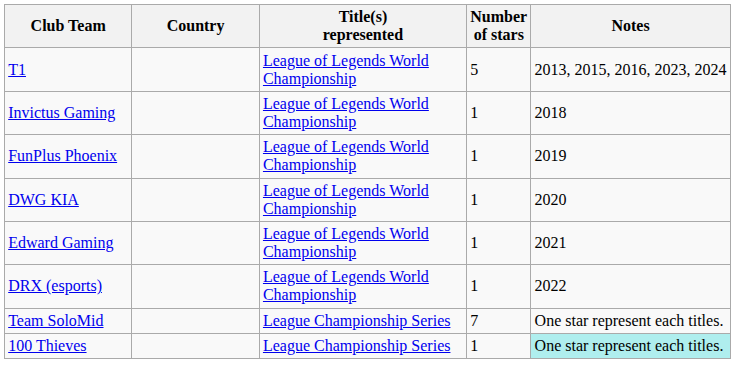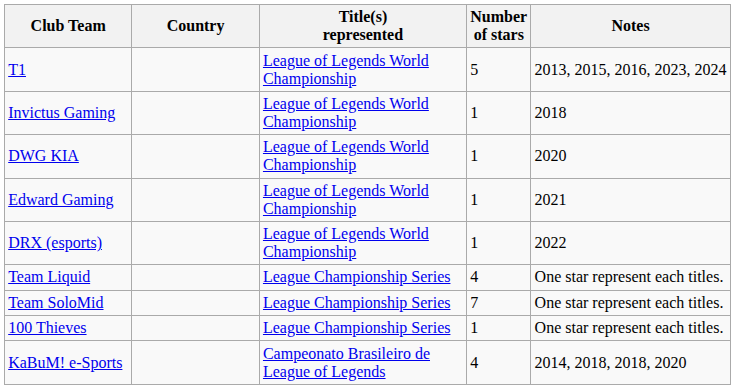- row: FunPlus Phoenix | League of Legends World Championship | 1 | 2019
+ row: Team Liquid | League Championship Series | 4 | One star represent each titles.
100 Thieves | Notes: paleturquoise background -> no background
+ row: KaBuM! e-Sports | Campeonato Brasileiro de League of Legends | 4 | 2014, 2018, 2018, 2020
